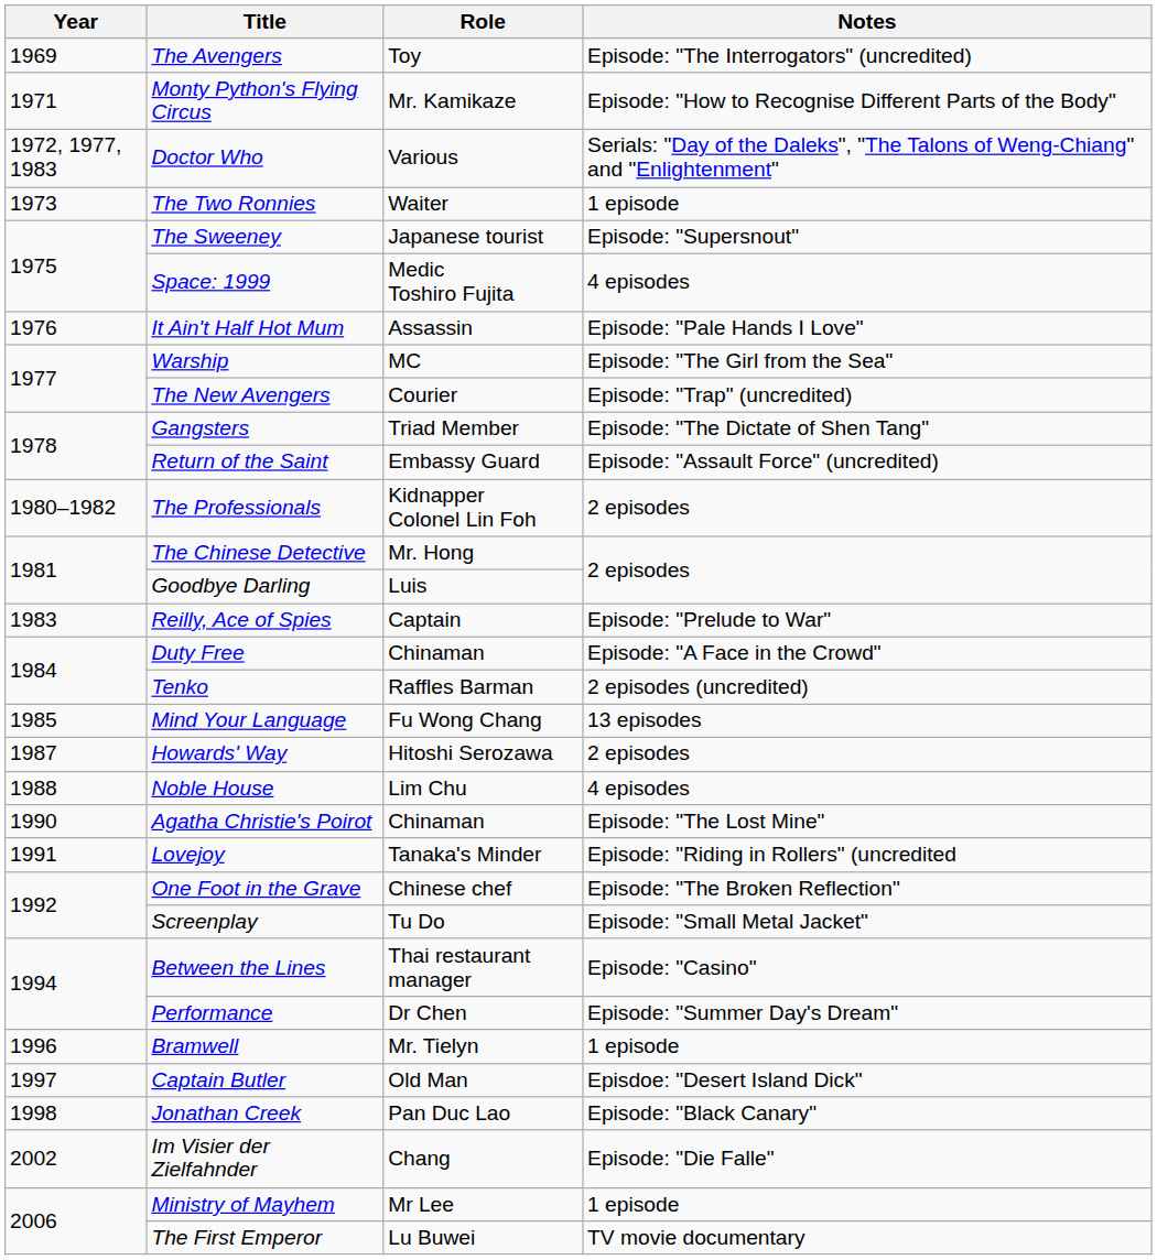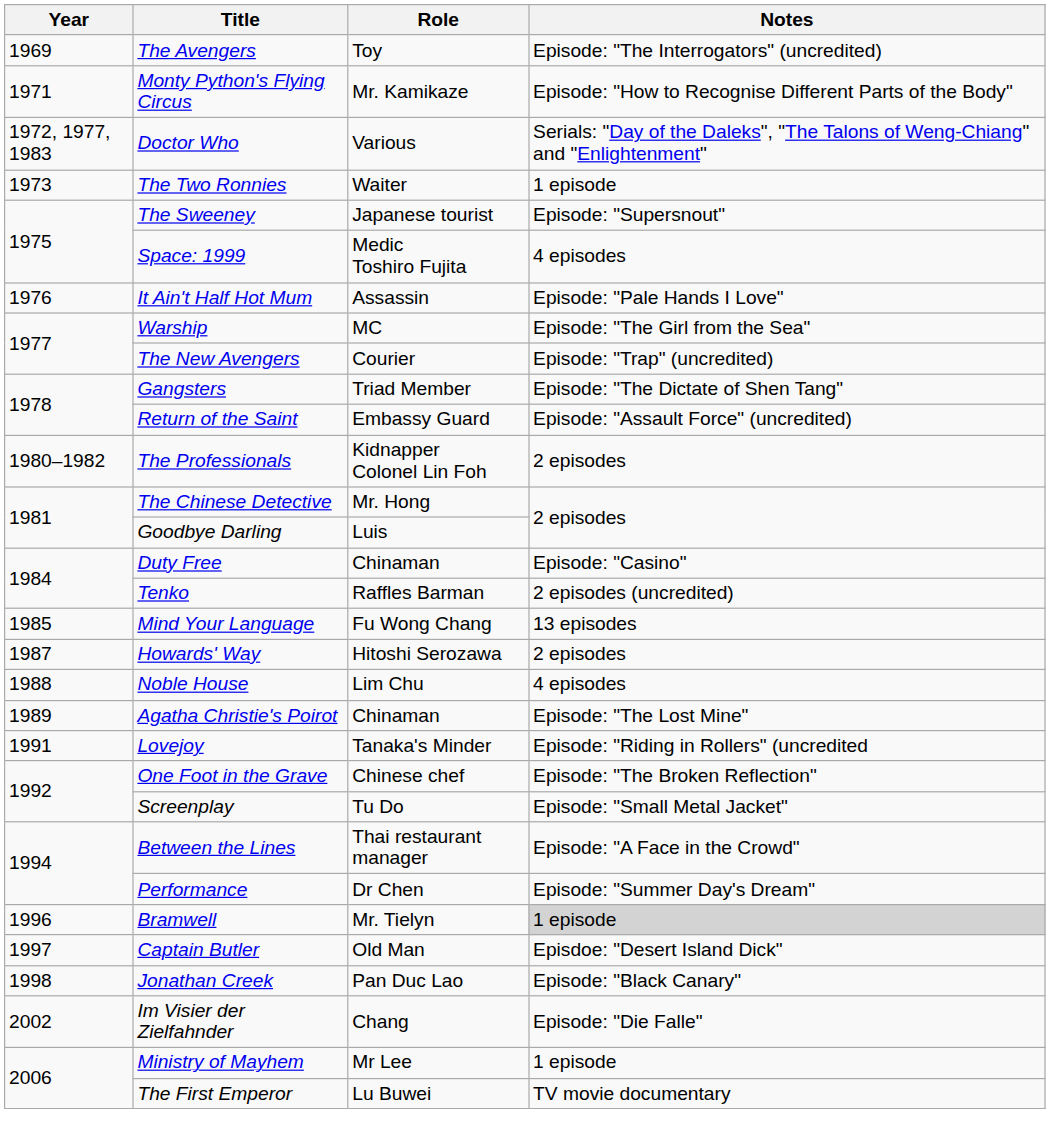- row: 1983 | Reilly, Ace of Spies | Captain | Episode: "Prelude to War"
Duty Free | Notes: Episode: "A Face in the Crowd" -> Episode: "Casino"
Agatha Christie's Poirot | Year: 1990 -> 1989
Between the Lines | Notes: Episode: "Casino" -> Episode: "A Face in the Crowd"
Bramwell | Notes: no background -> lightgrey background
